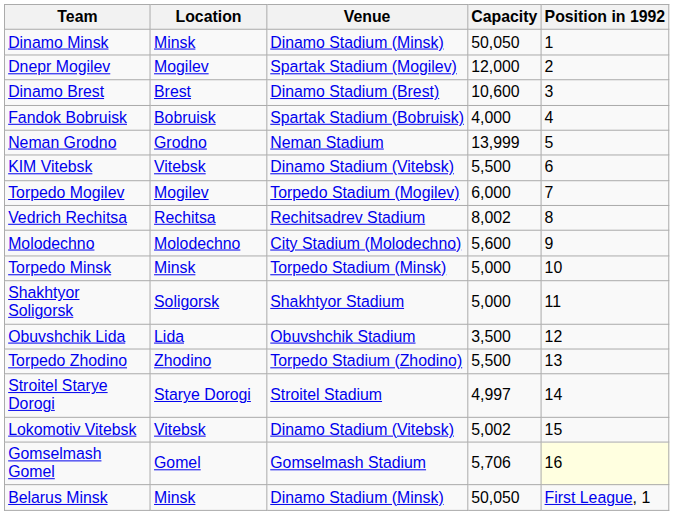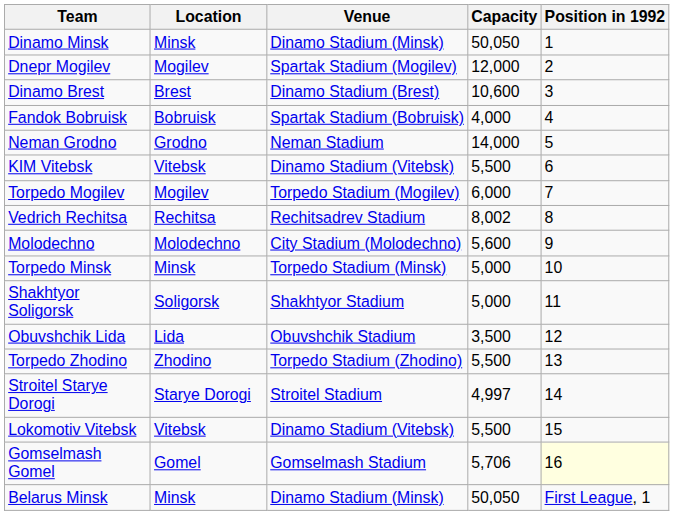Neman Grodno | Capacity: 13,999 -> 14,000
Lokomotiv Vitebsk | Capacity: 5,002 -> 5,500
